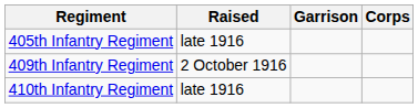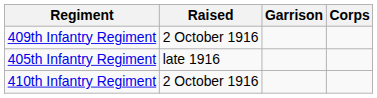rows swapped: 405th Infantry Regiment <-> 409th Infantry Regiment
410th Infantry Regiment | Raised: late 1916 -> 2 October 1916
